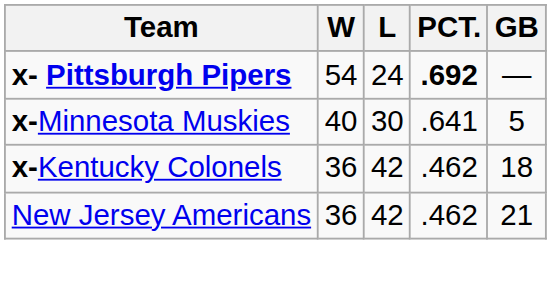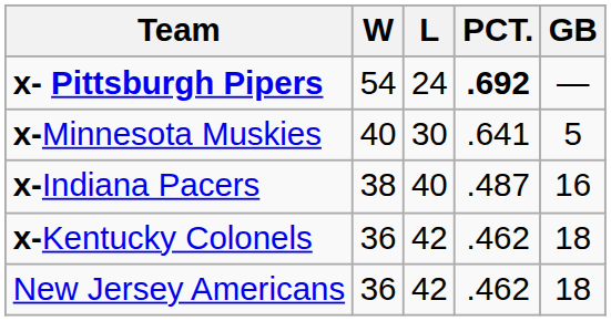+ row: x-Indiana Pacers | 38 | 40 | .487 | 16
New Jersey Americans | GB: 21 -> 18
